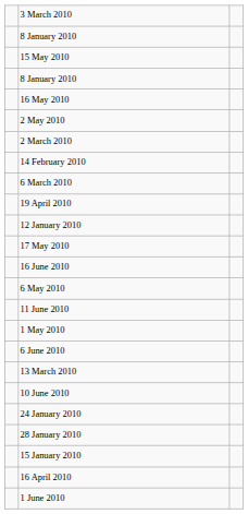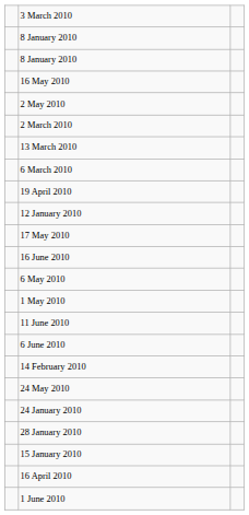- row: 15 May 2010
rows swapped: 13 March 2010 <-> 14 February 2010
rows swapped: 11 June 2010 <-> 1 May 2010
- row: 10 June 2010
+ row: 24 May 2010
